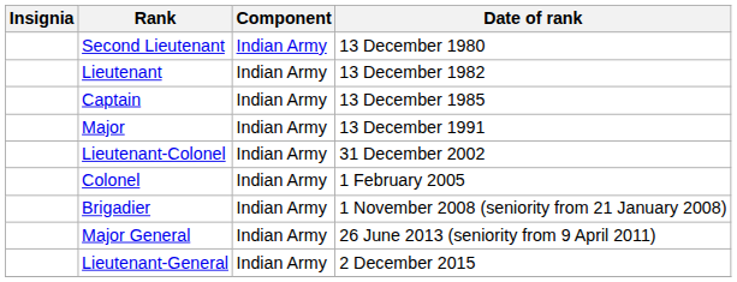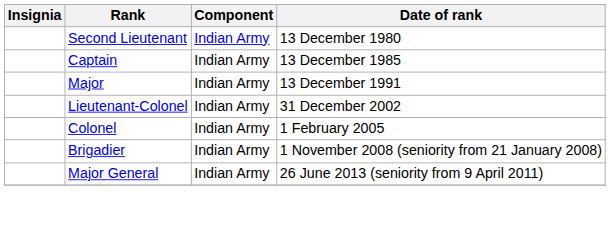- row: Lieutenant | Indian Army | 13 December 1982
- row: Lieutenant-General | Indian Army | 2 December 2015
